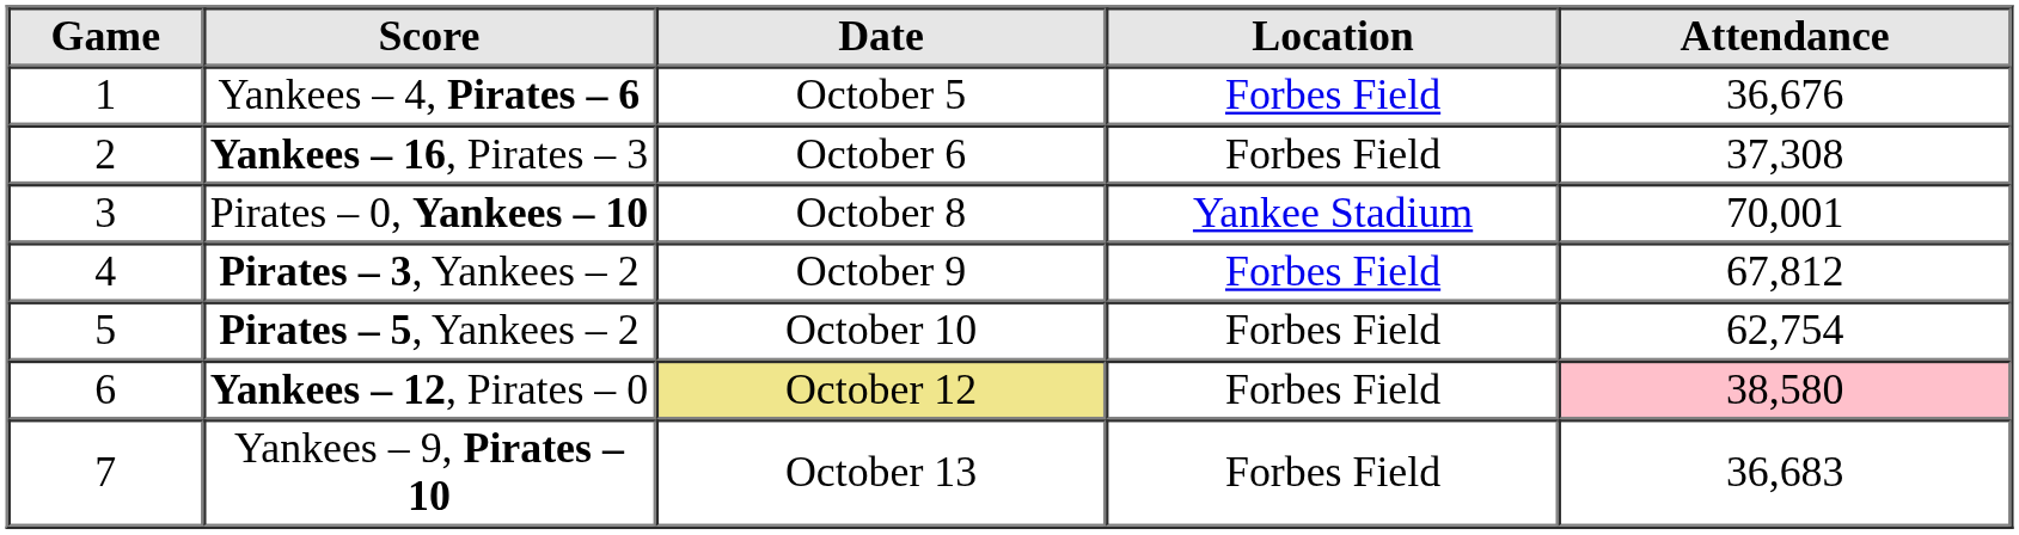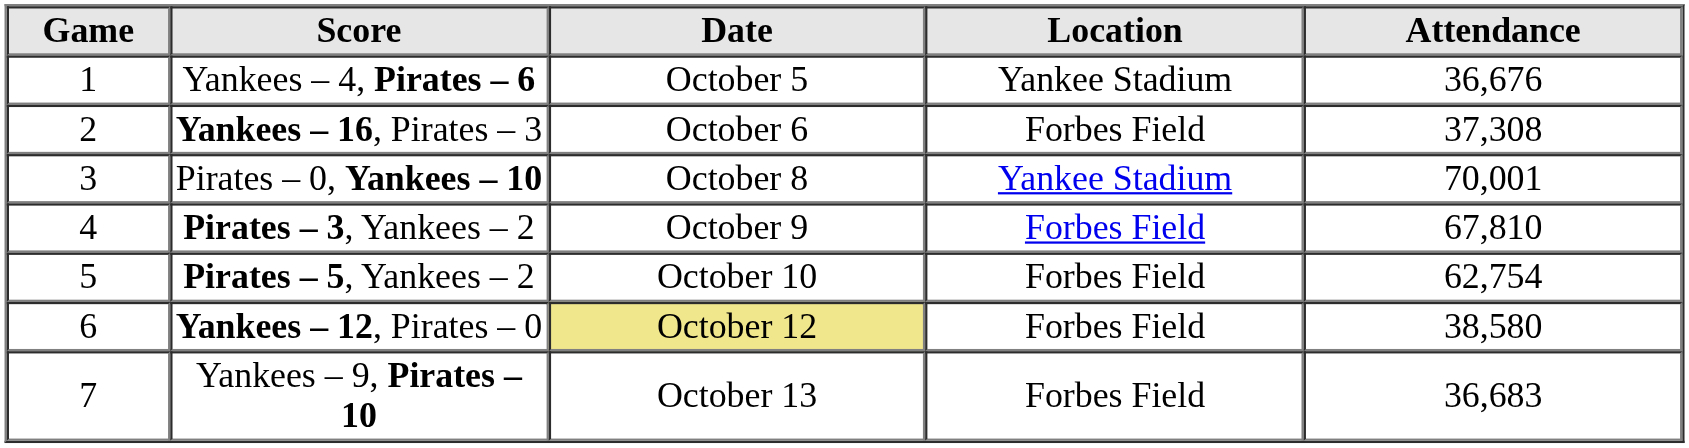Yankees – 4, Pirates – 6 | Location: Forbes Field -> Yankee Stadium
Pirates – 3, Yankees – 2 | Attendance: 67,812 -> 67,810
Yankees – 12, Pirates – 0 | Attendance: pink background -> no background
